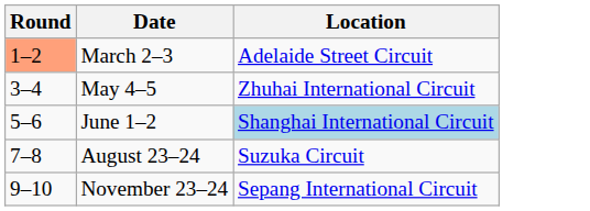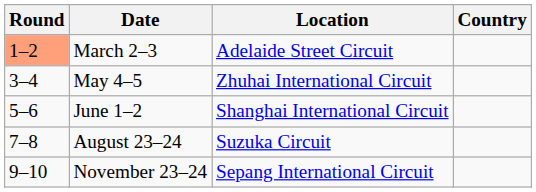+ column: Country
June 1–2 | Location: lightblue background -> no background
